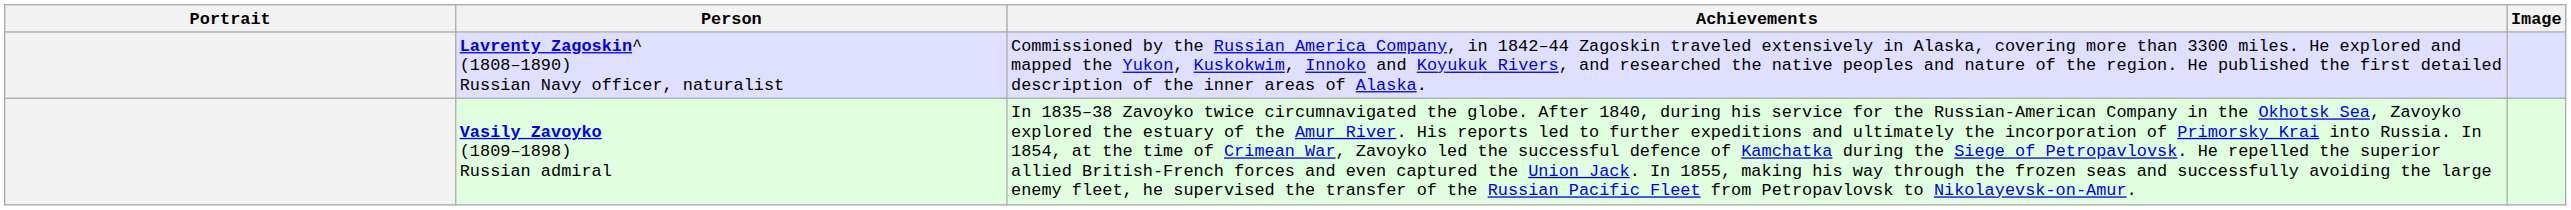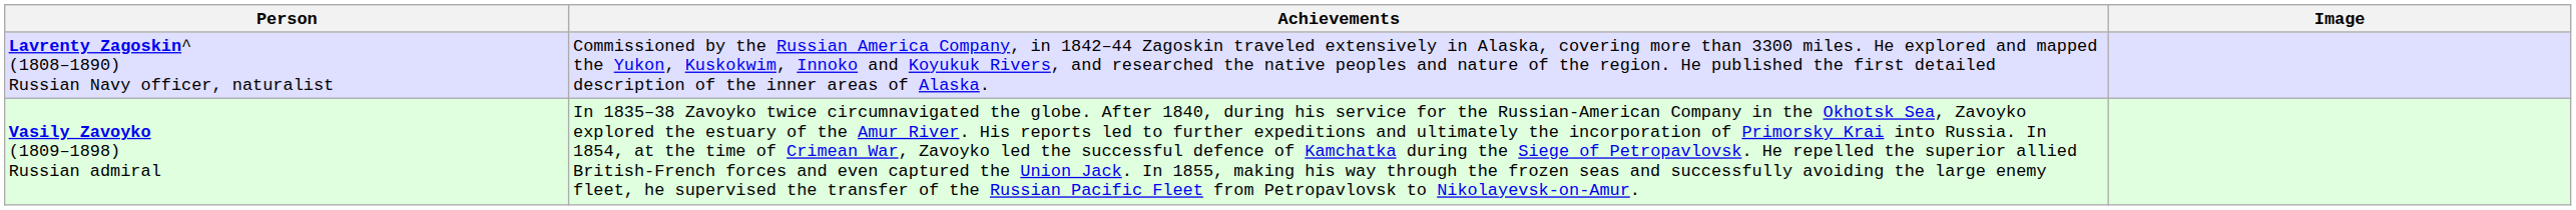- column: Portrait
